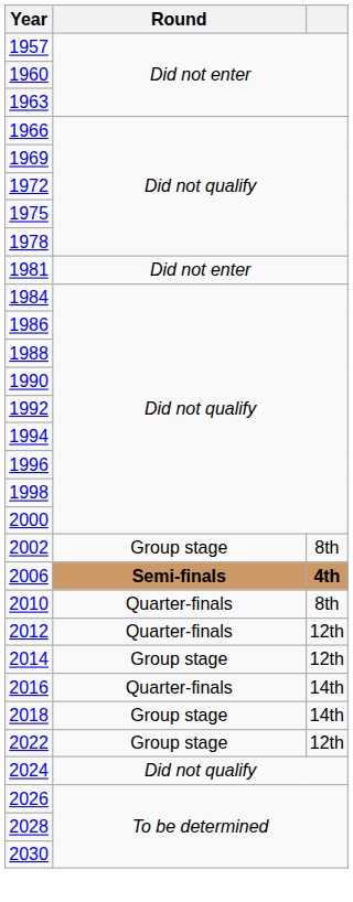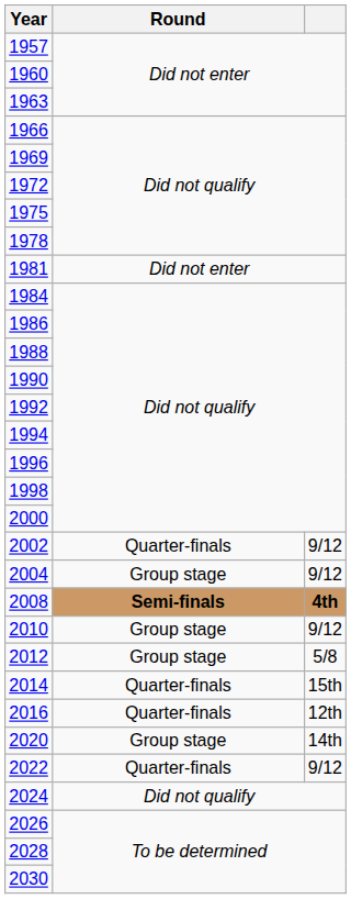2002 | Round: Group stage -> Quarter-finals
2002 | column 3: 8th -> 9/12
+ row: 2004 | Group stage | 9/12
- row: 2006 | Semi-finals | 4th
+ row: 2008 | Semi-finals | 4th
2010 | Round: Quarter-finals -> Group stage
2010 | column 3: 8th -> 9/12
2012 | Round: Quarter-finals -> Group stage
2012 | column 3: 12th -> 5/8
2014 | Round: Group stage -> Quarter-finals
2014 | column 3: 12th -> 15th
2016 | column 3: 14th -> 12th
- row: 2018 | Group stage | 14th
+ row: 2020 | Group stage | 14th
2022 | Round: Group stage -> Quarter-finals
2022 | column 3: 12th -> 9/12
